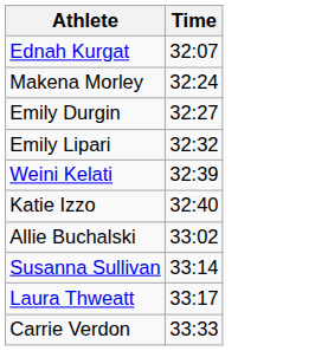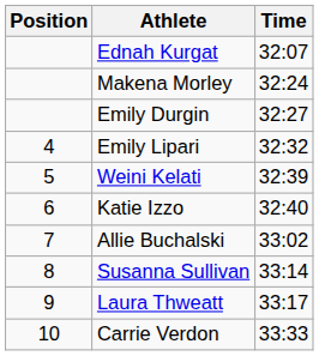+ column: Position | 4 | 5 | 6 | 7 | 8 | 9 | 10
